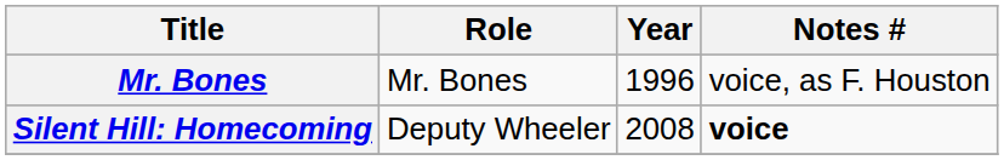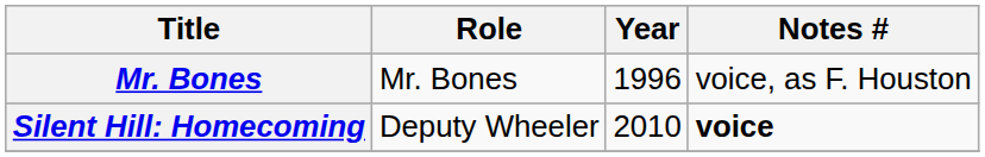Silent Hill: Homecoming | Year: 2008 -> 2010
